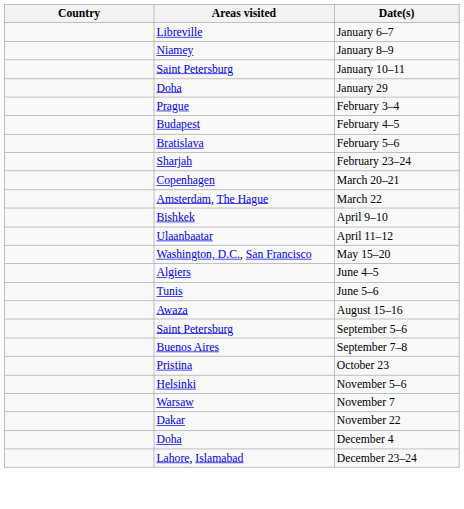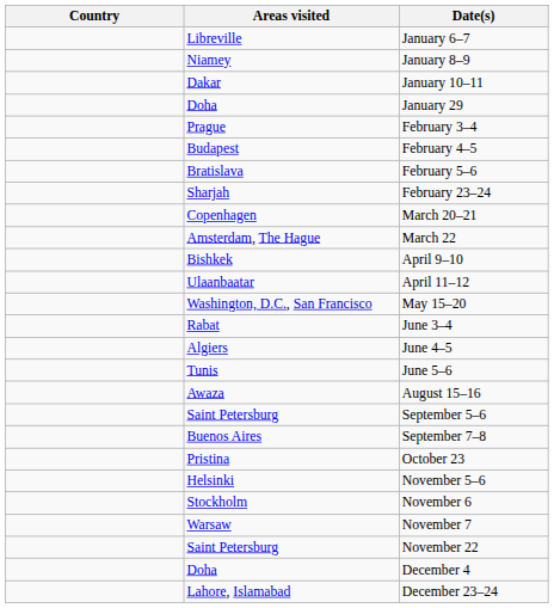January 10–11 | Areas visited: Saint Petersburg -> Dakar
+ row: Rabat | June 3–4
+ row: Stockholm | November 6
November 22 | Areas visited: Dakar -> Saint Petersburg
